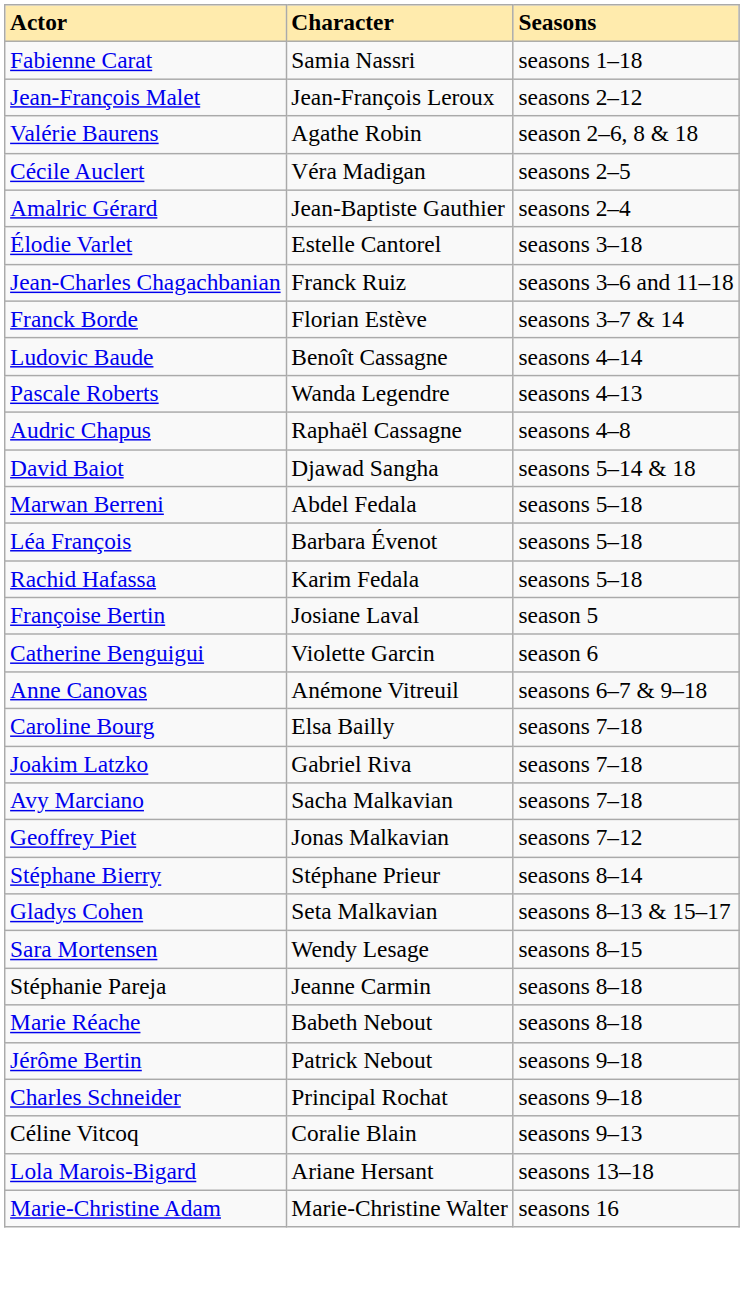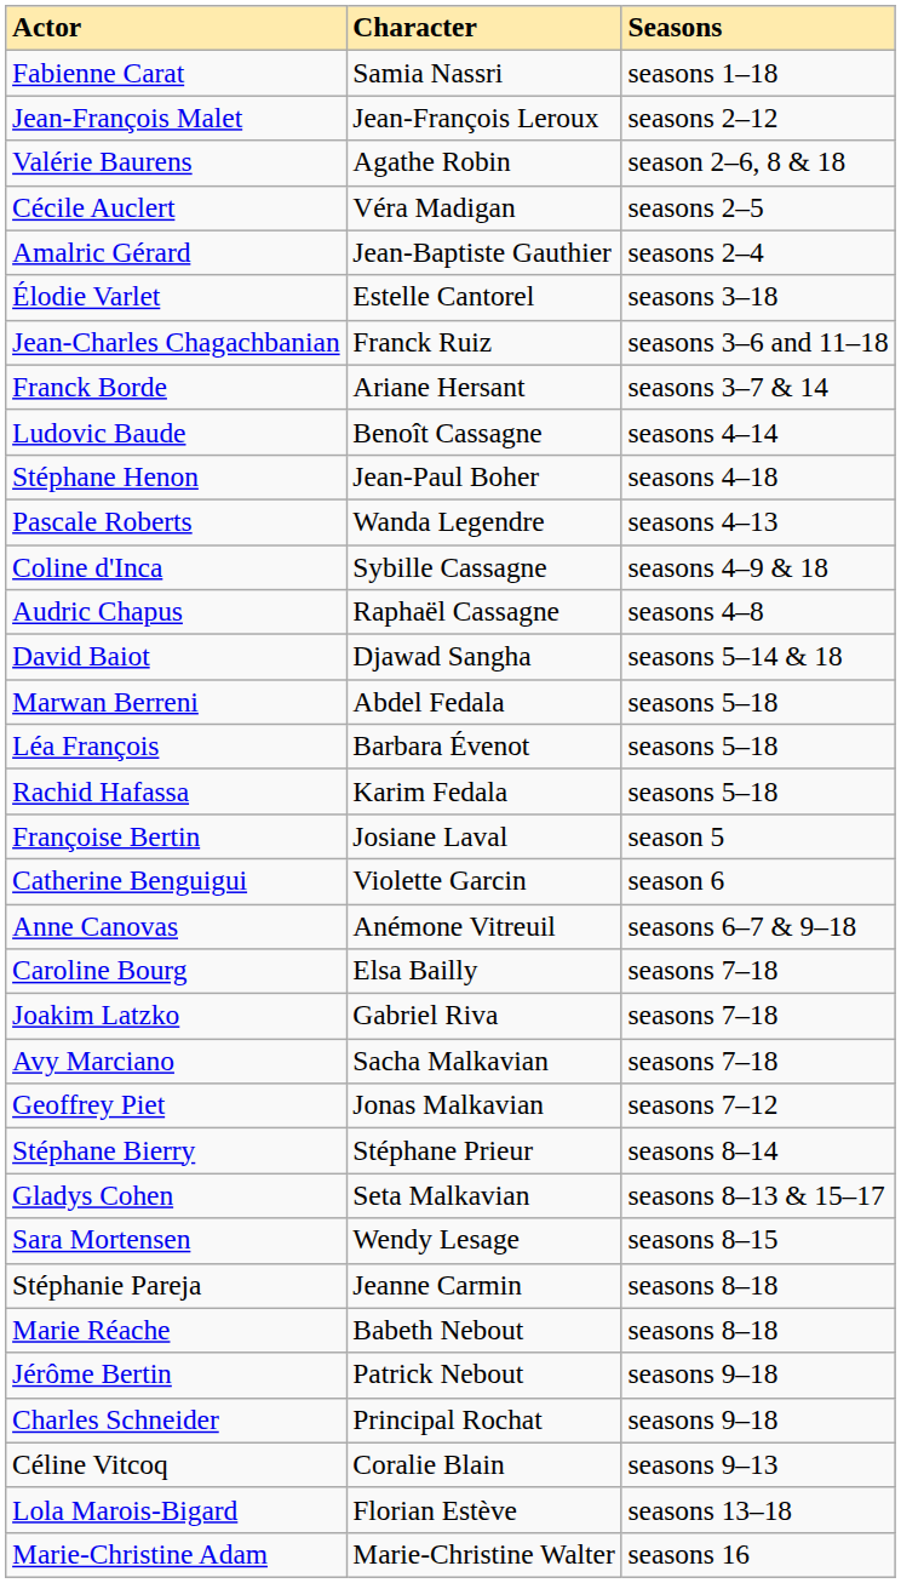Franck Borde | Character: Florian Estève -> Ariane Hersant
+ row: Stéphane Henon | Jean-Paul Boher | seasons 4–18
+ row: Coline d'Inca | Sybille Cassagne | seasons 4–9 & 18
Lola Marois-Bigard | Character: Ariane Hersant -> Florian Estève
